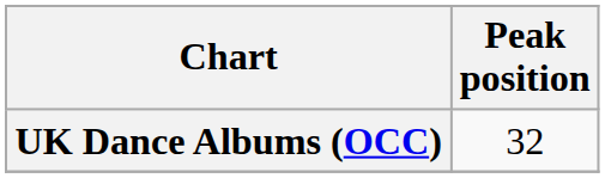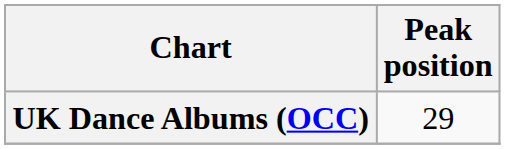UK Dance Albums (OCC) | Peak position: 32 -> 29
